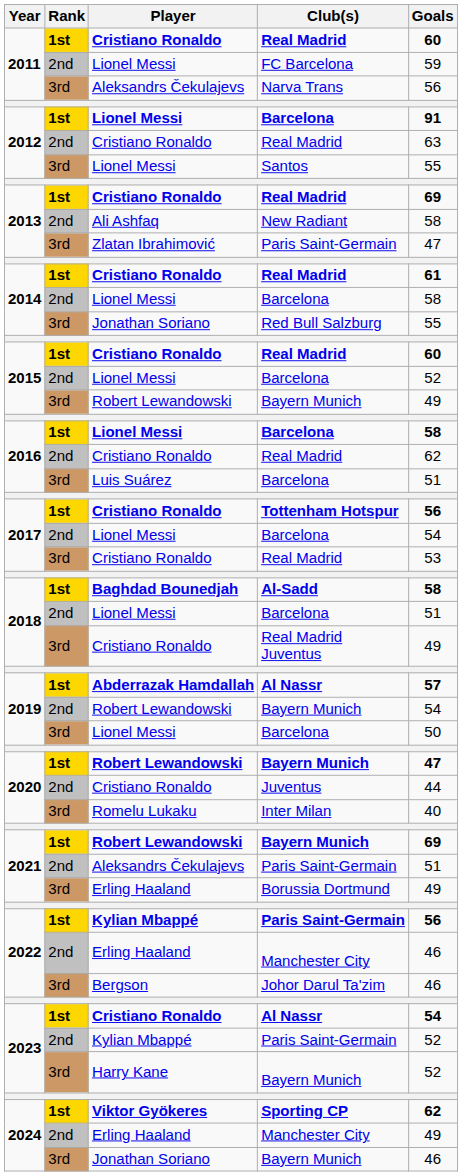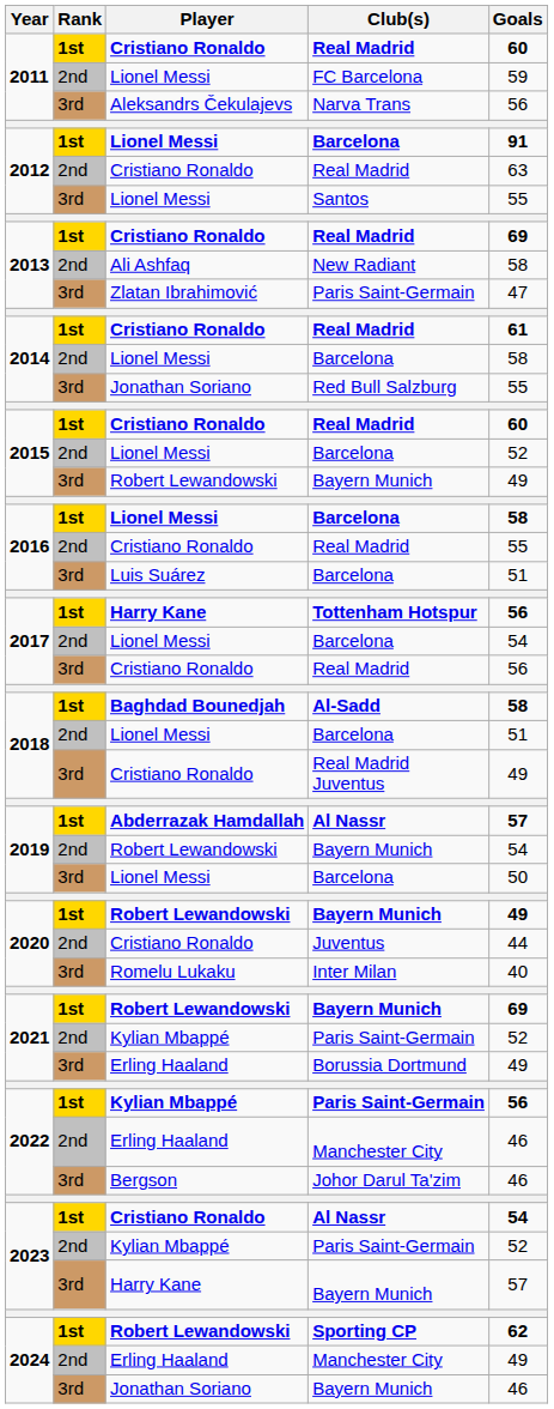2016 / Real Madrid | Goals: 62 -> 55
Tottenham Hotspur | Player: Cristiano Ronaldo -> Harry Kane
2017 / Real Madrid | Goals: 53 -> 56
2020 / Bayern Munich | Goals: 47 -> 49
2021 / Paris Saint-Germain | Player: Aleksandrs Čekulajevs -> Kylian Mbappé
2021 / Paris Saint-Germain | Goals: 51 -> 52
2023 / Bayern Munich | Goals: 52 -> 57
Sporting CP | Player: Viktor Gyökeres -> Robert Lewandowski
